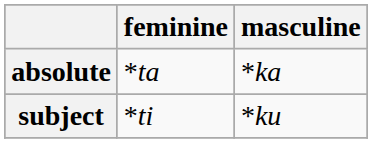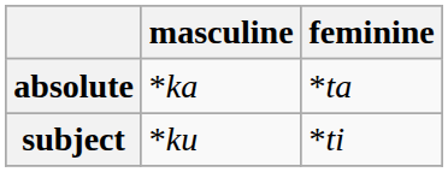columns swapped: masculine <-> feminine
